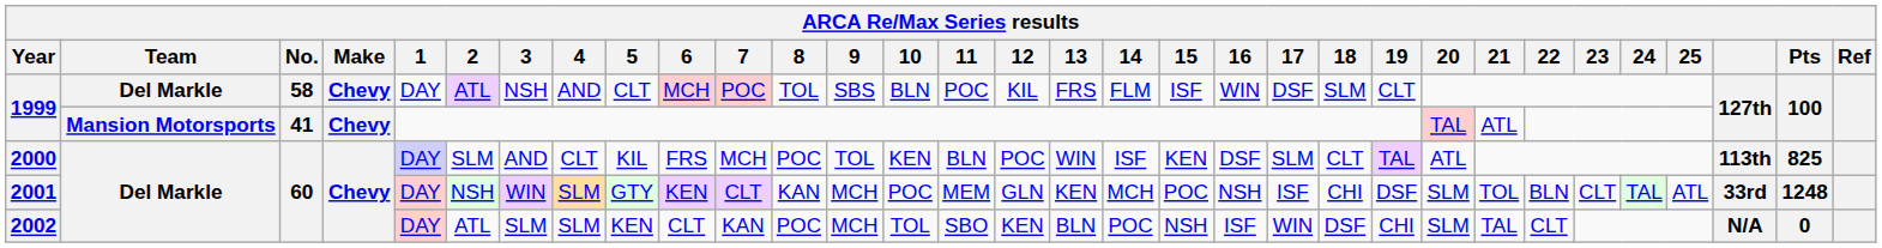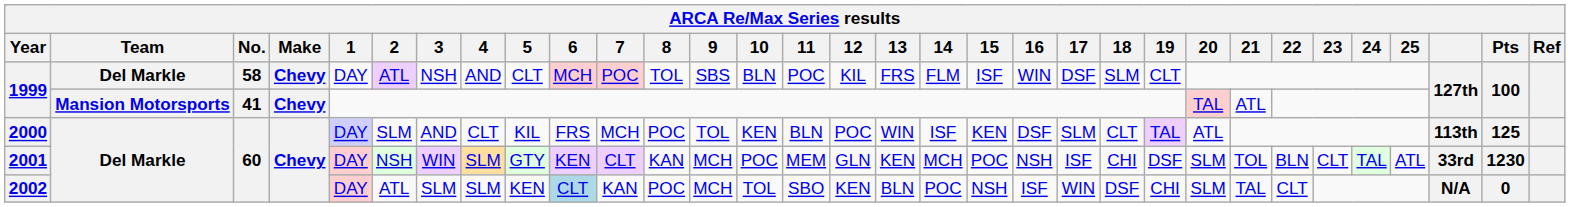2000 | Pts: 825 -> 125
2001 | Pts: 1248 -> 1230
2002 | 6: no background -> lightblue background
